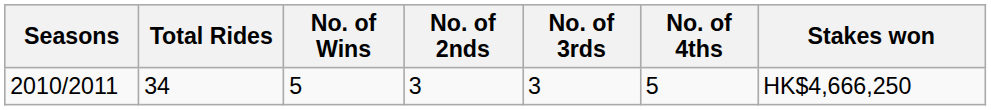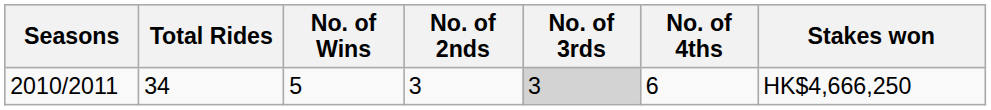2010/2011 | No. of 3rds: no background -> lightgrey background
2010/2011 | No. of 4ths: 5 -> 6
